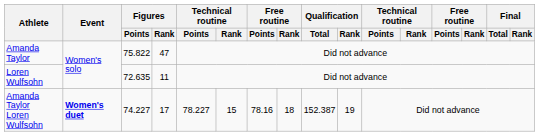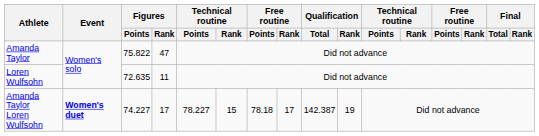Amanda Taylor Loren Wulfsohn | column 7: 78.16 -> 78.18
Amanda Taylor Loren Wulfsohn | column 8: 18 -> 17
Amanda Taylor Loren Wulfsohn | Qualification / Total: 152.387 -> 142.387
